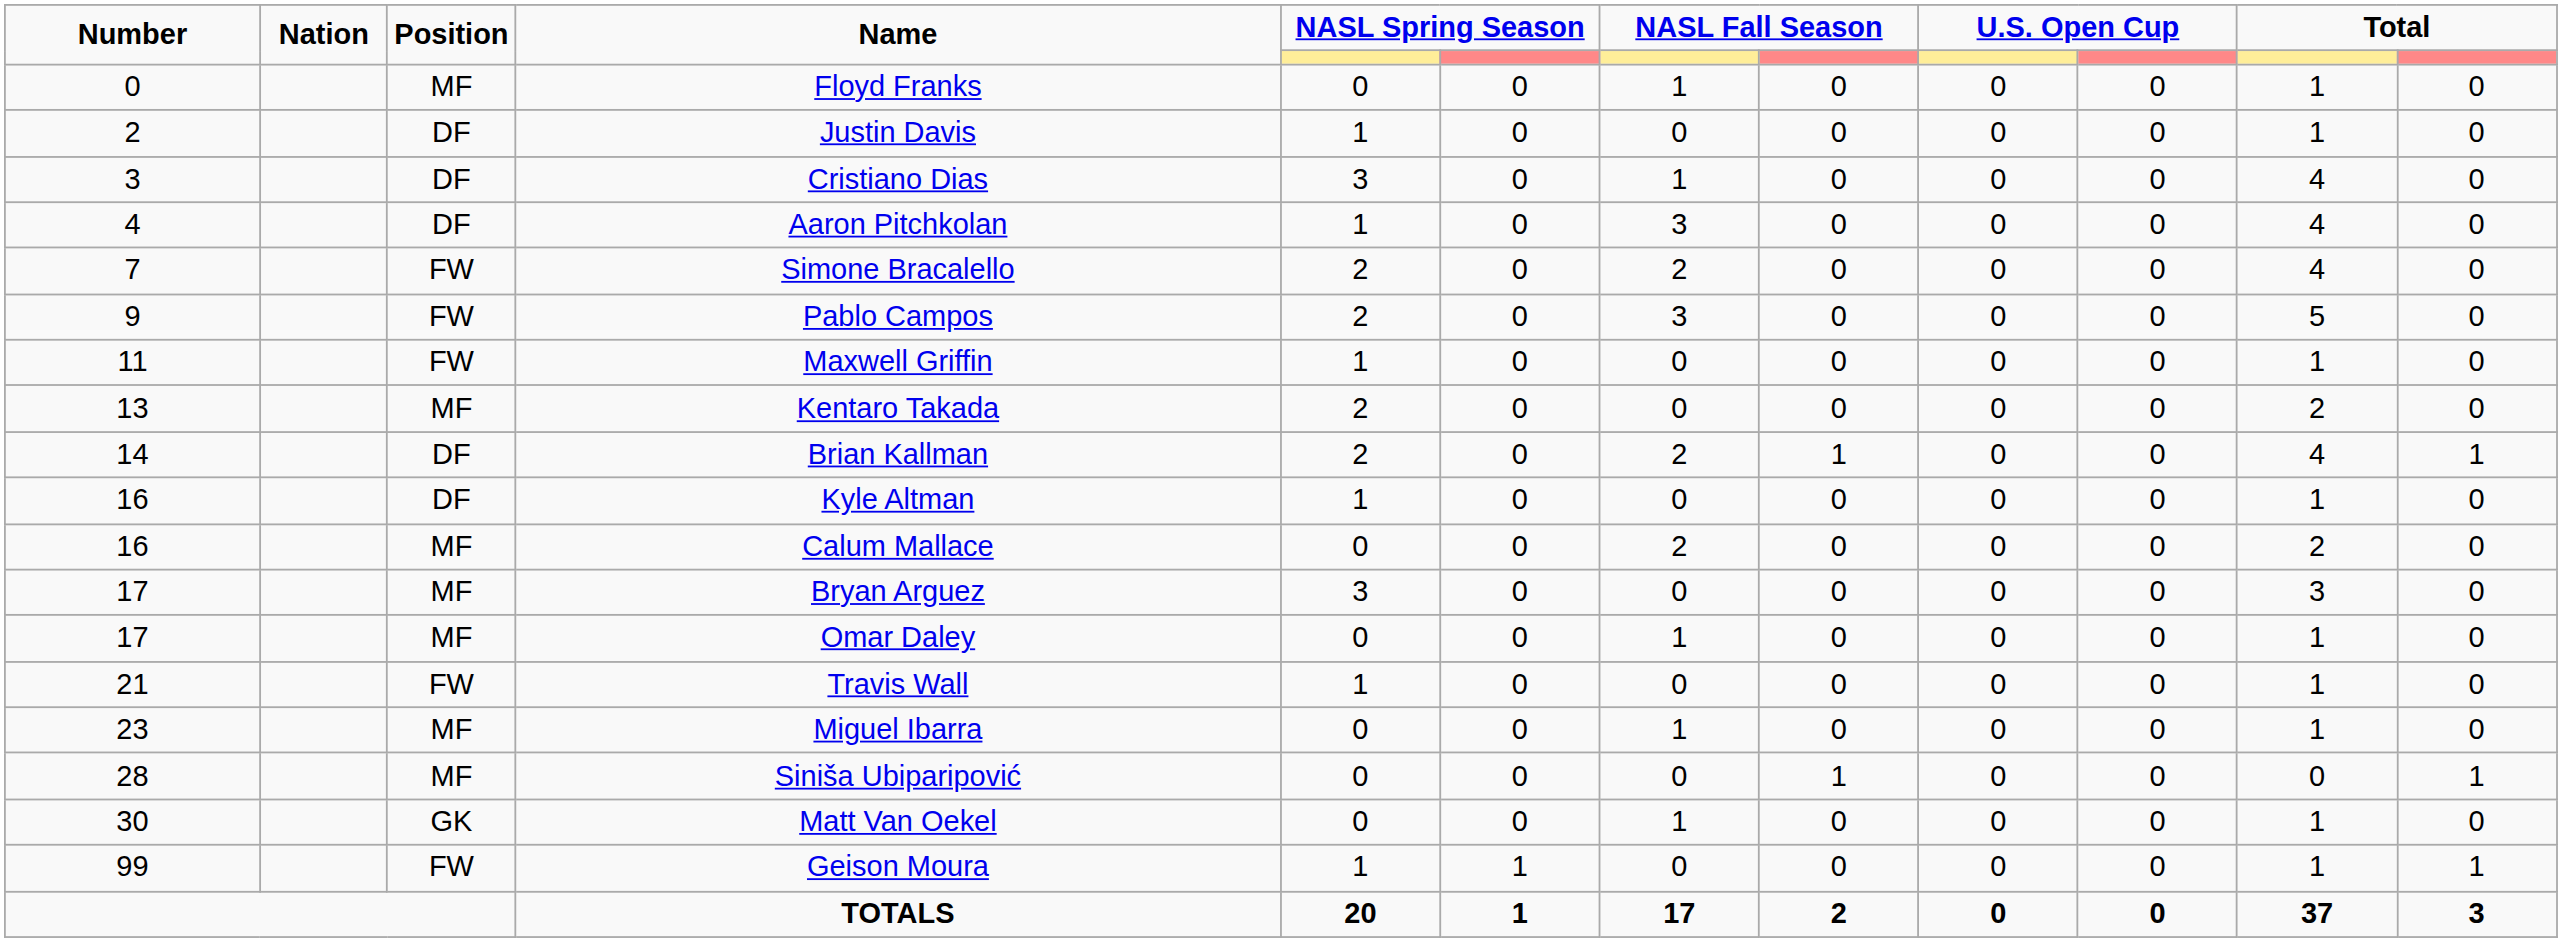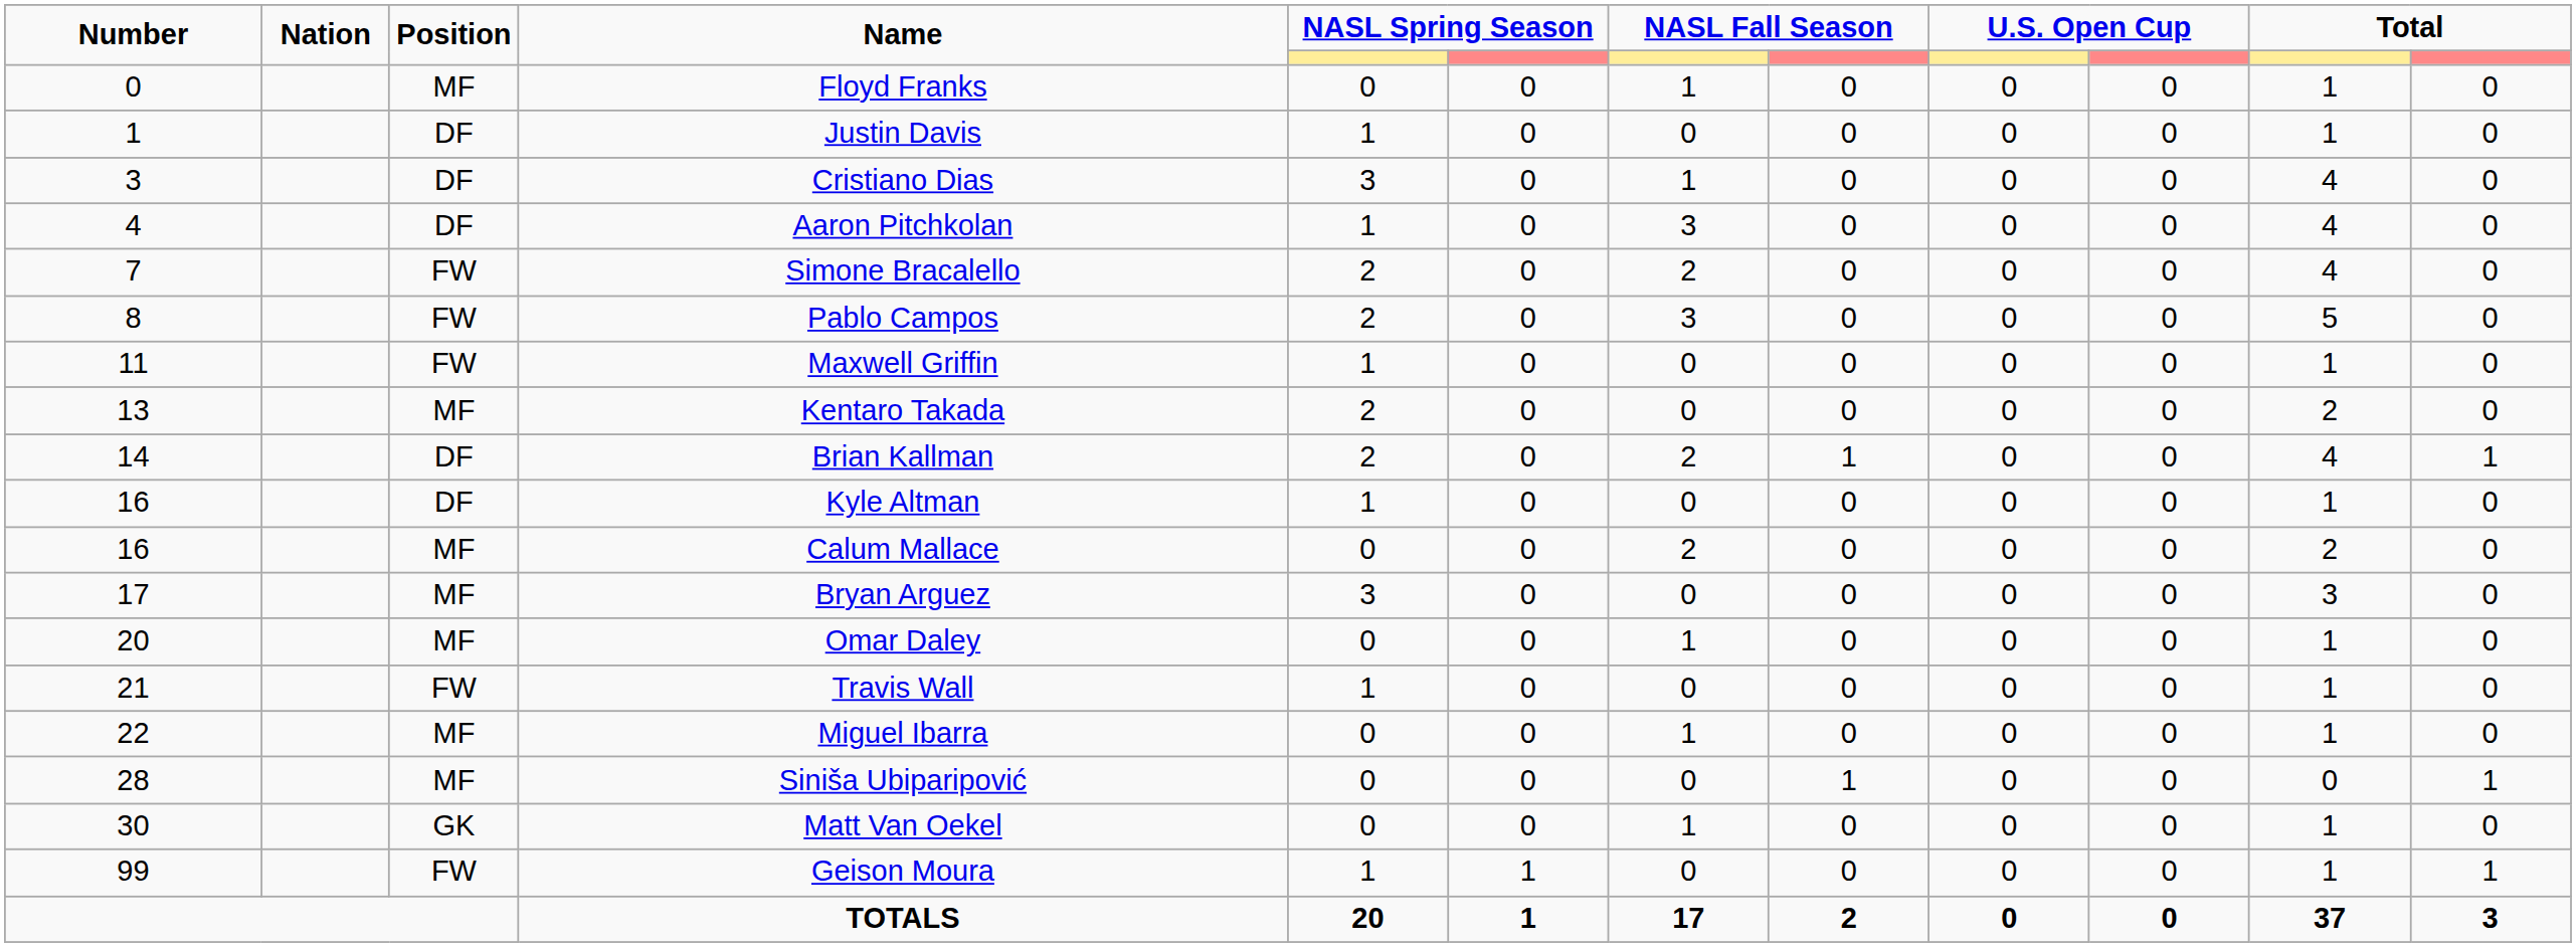Justin Davis | Number: 2 -> 1
Pablo Campos | Number: 9 -> 8
Omar Daley | Number: 17 -> 20
Miguel Ibarra | Number: 23 -> 22
